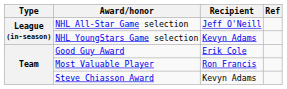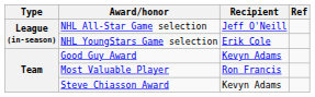NHL YoungStars Game selection | Recipient: Kevyn Adams -> Erik Cole
Good Guy Award | Recipient: Erik Cole -> Kevyn Adams
